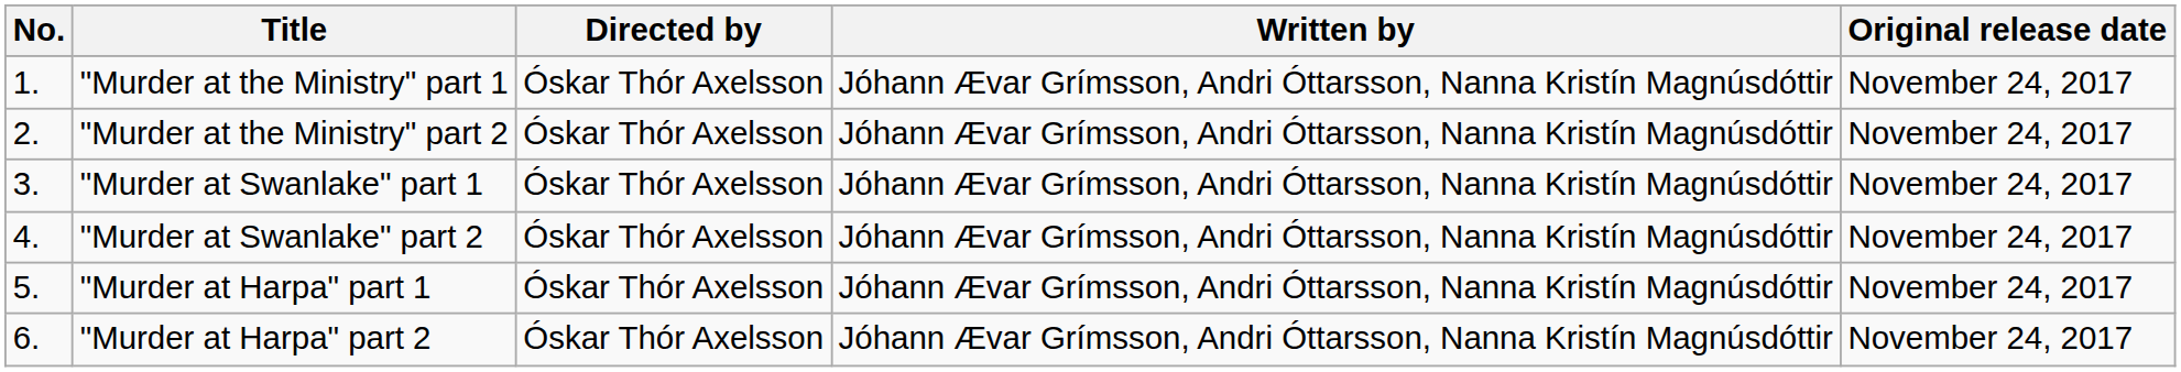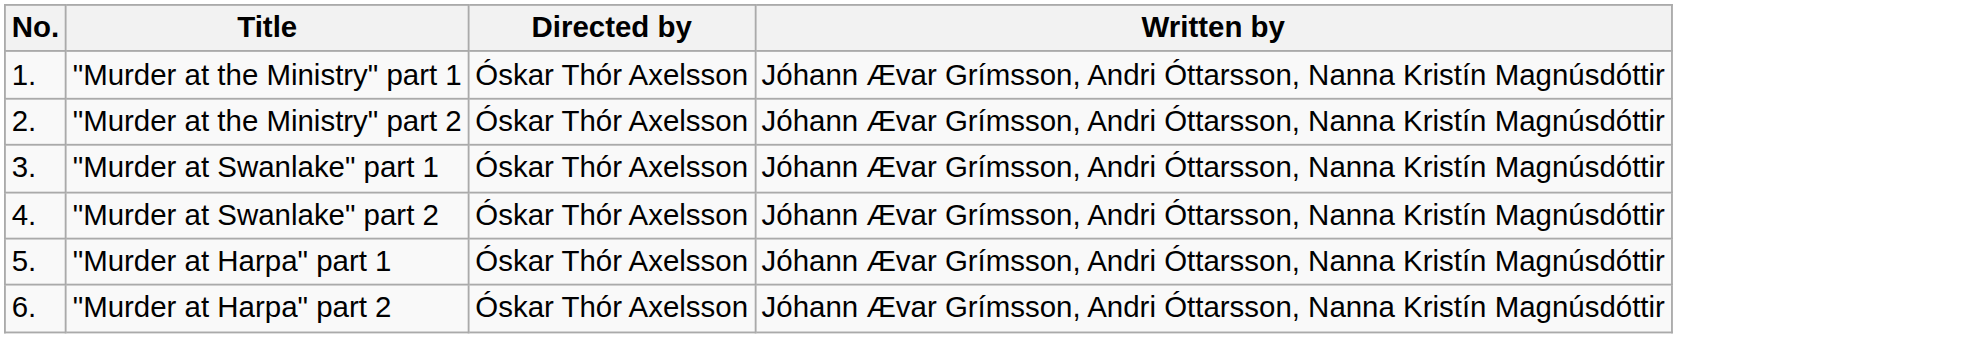- column: Original release date | November 24, 2017 | November 24, 2017 | November 24, 2017 | November 24, 2017 | November 24, 2017 | November 24, 2017
